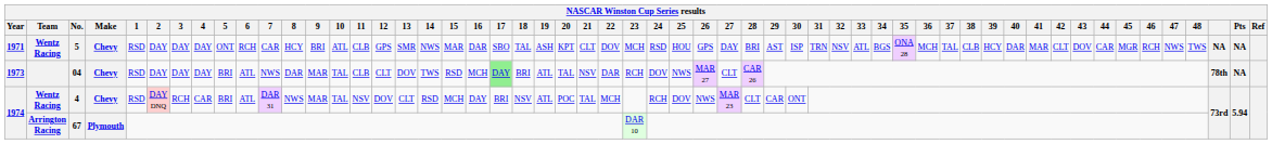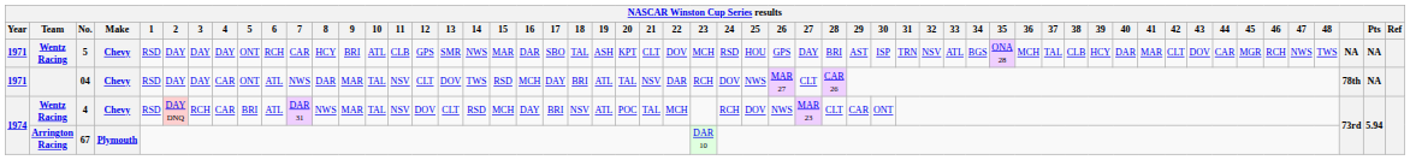04 | Year: 1973 -> 1971
04 | 4: DAY -> CAR
04 | 5: BRI -> ONT
04 | 11: CLB -> NSV
04 | 17: lightgreen background -> no background
